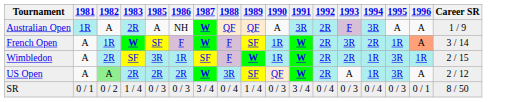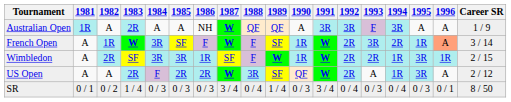+ column: 1984 | A | 3R | 3R | F | 0 / 3
Australian Open | 1992: 2R -> 3R
US Open | 1982: lightgreen background -> no background
